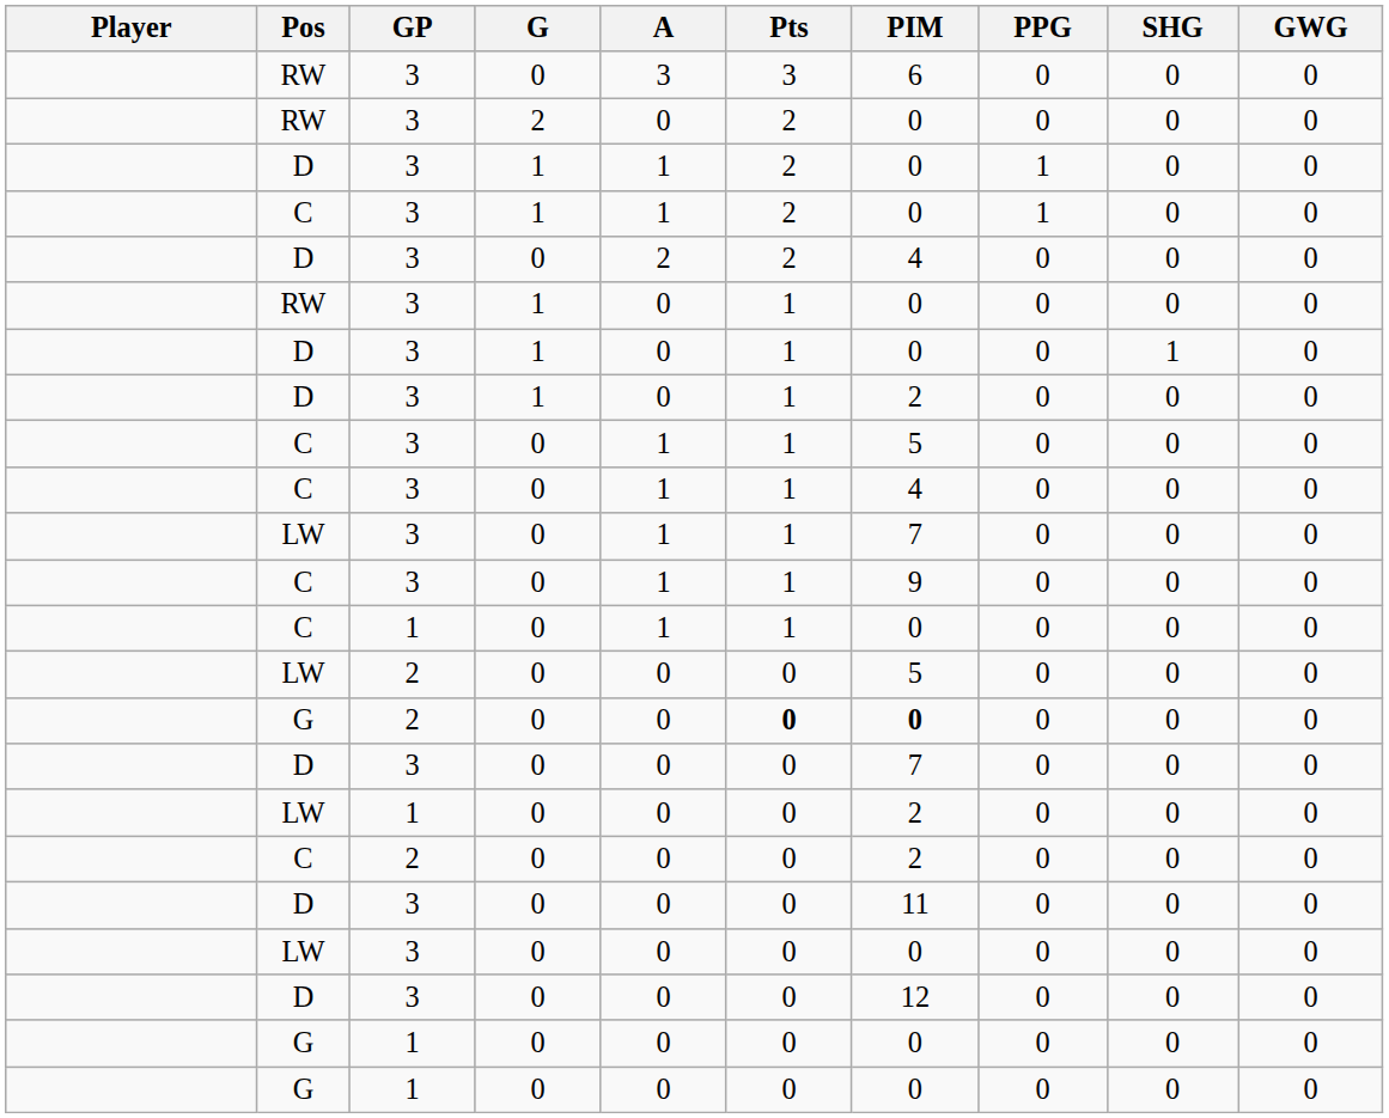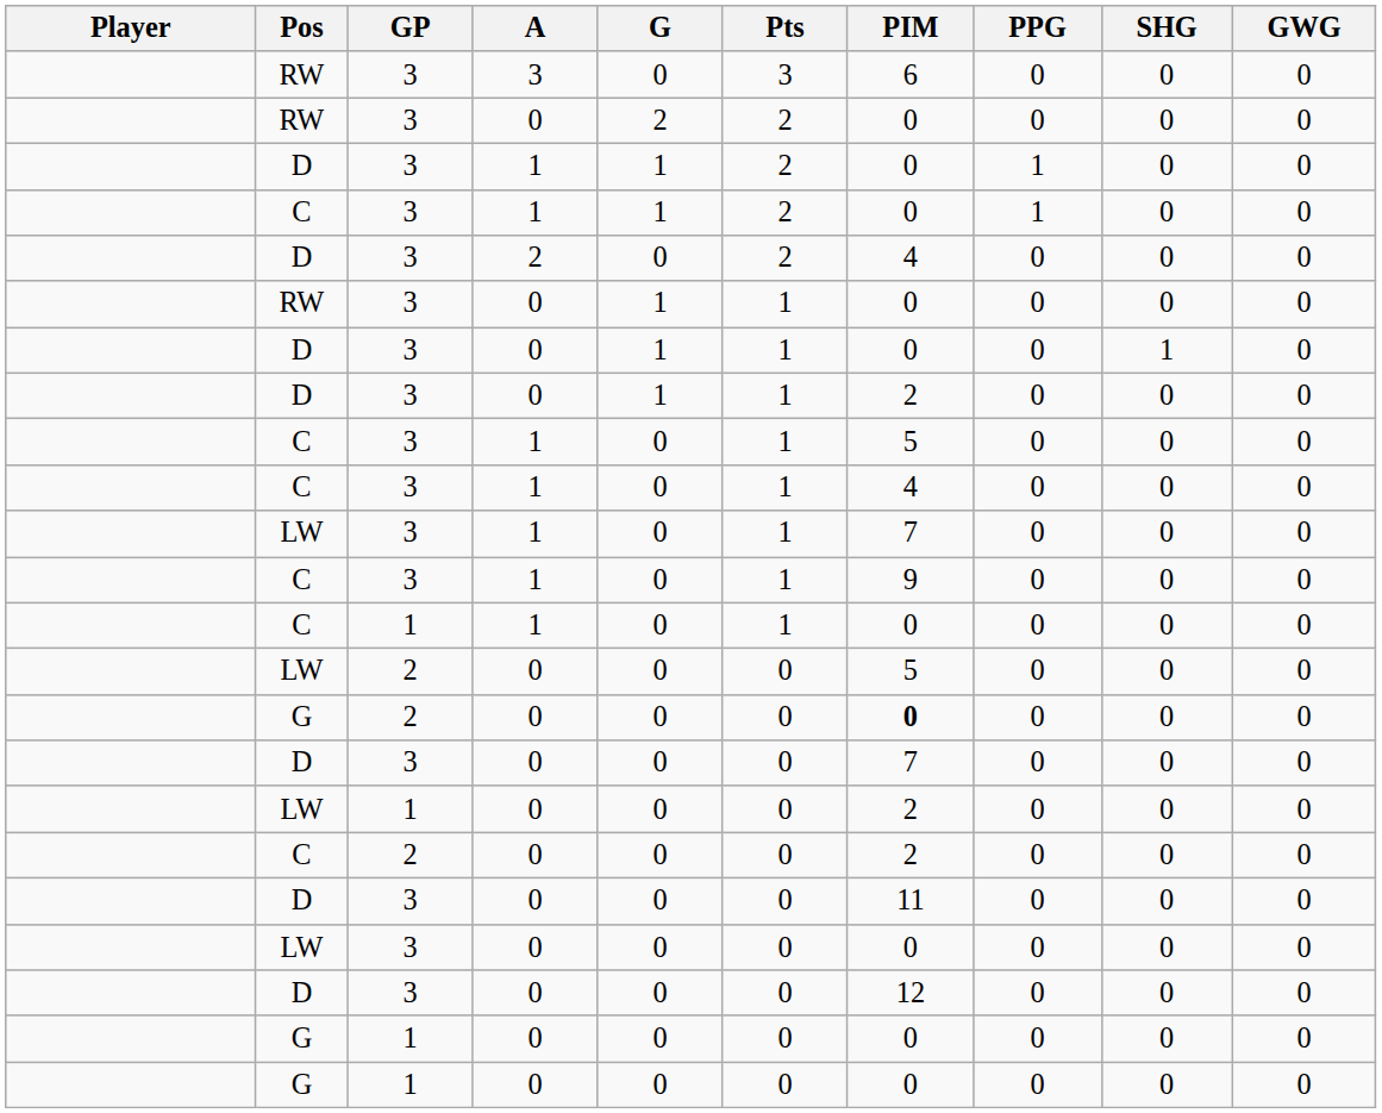columns swapped: G <-> A
G / 2 | Pts: bold -> normal
